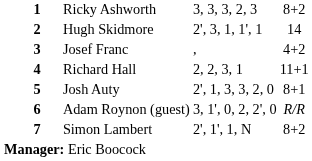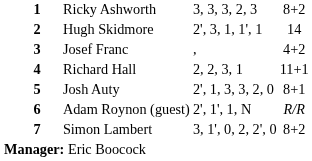Adam Roynon (guest) | column 4: 3, 1', 0, 2, 2', 0 -> 2', 1', 1, N
Simon Lambert | column 4: 2', 1', 1, N -> 3, 1', 0, 2, 2', 0
